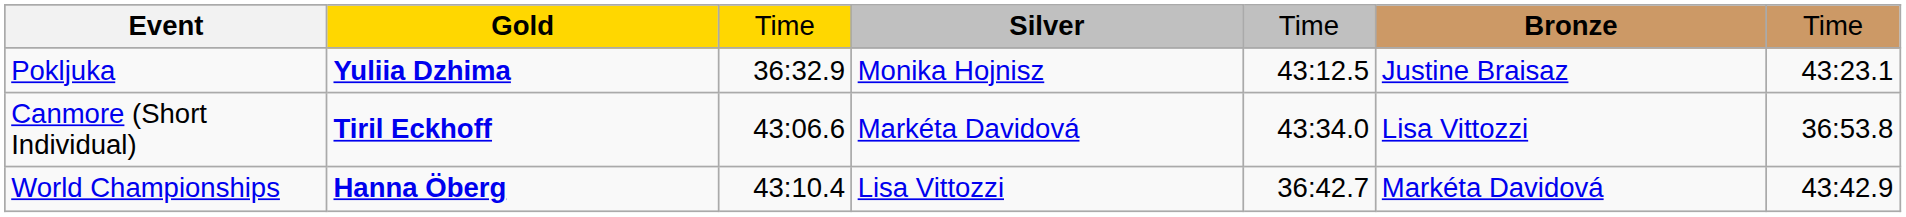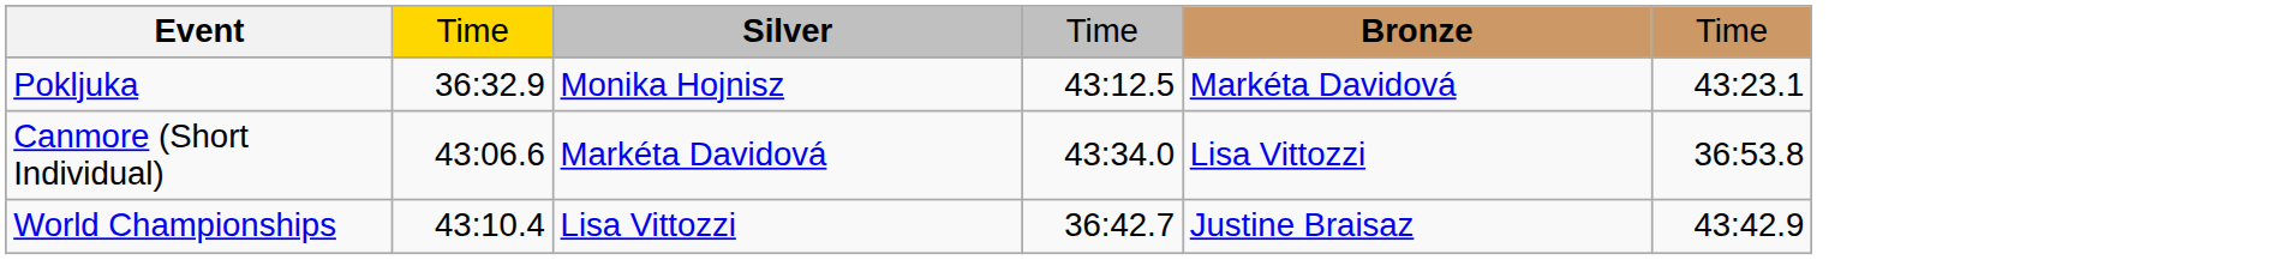- column: Gold | Yuliia Dzhima | Tiril Eckhoff | Hanna Öberg
Pokljuka | Bronze: Justine Braisaz -> Markéta Davidová
World Championships | Bronze: Markéta Davidová -> Justine Braisaz
